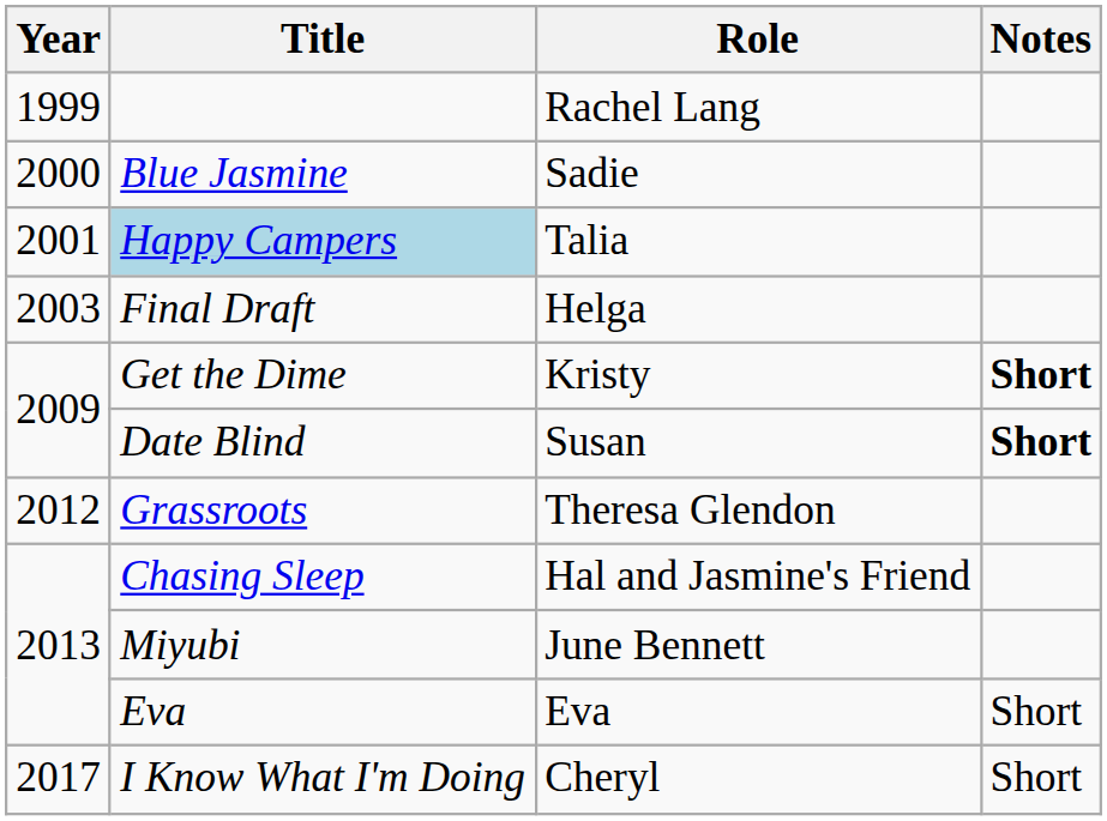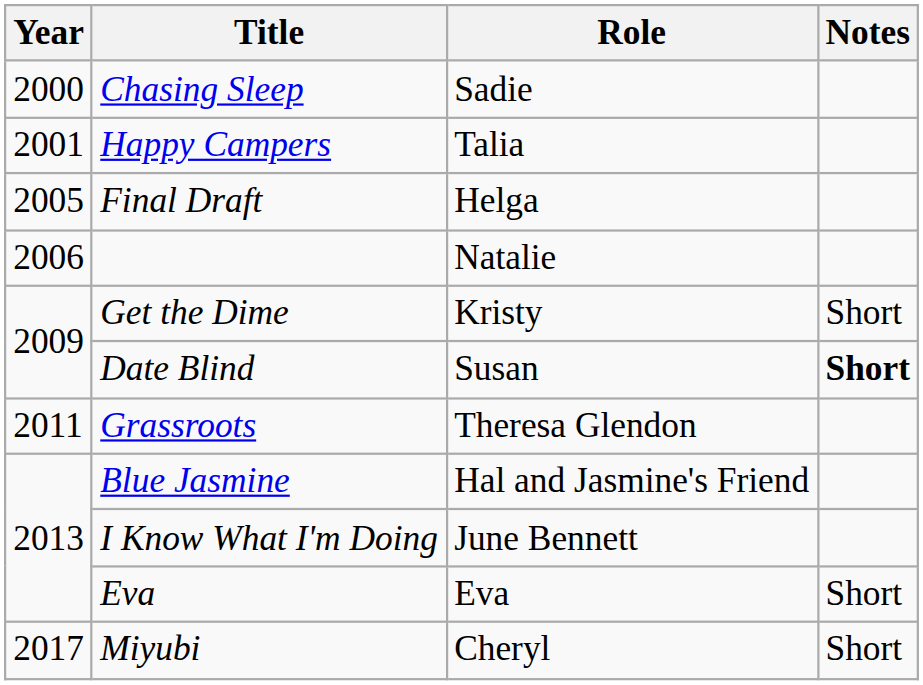- row: 1999 | Rachel Lang
Sadie | Title: Blue Jasmine -> Chasing Sleep
Talia | Title: lightblue background -> no background
Helga | Year: 2003 -> 2005
+ row: 2006 | Natalie
Kristy | Notes: bold -> normal
Theresa Glendon | Year: 2012 -> 2011
Hal and Jasmine's Friend | Title: Chasing Sleep -> Blue Jasmine
June Bennett | Title: Miyubi -> I Know What I'm Doing
Cheryl | Title: I Know What I'm Doing -> Miyubi
